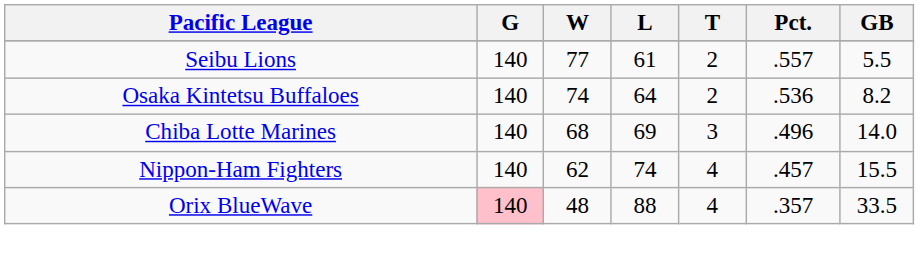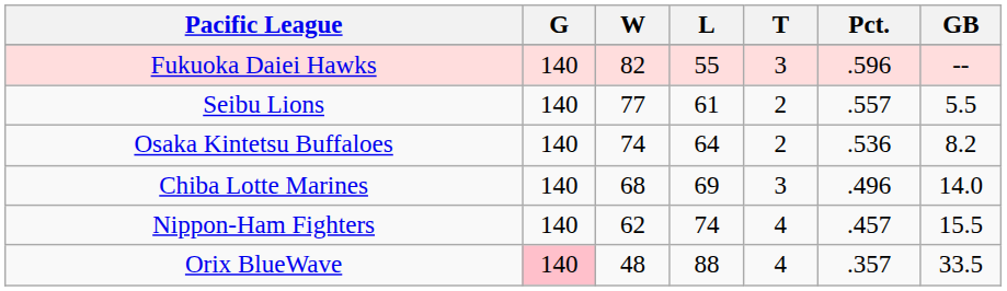+ row: Fukuoka Daiei Hawks | 140 | 82 | 55 | 3 | .596 | --
